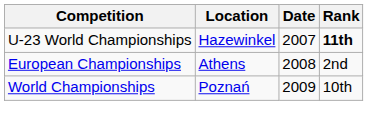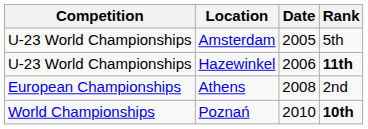+ row: U-23 World Championships | Amsterdam | 2005 | 5th
Hazewinkel | Date: 2007 -> 2006
Poznań | Date: 2009 -> 2010
Poznań | Rank: normal -> bold
